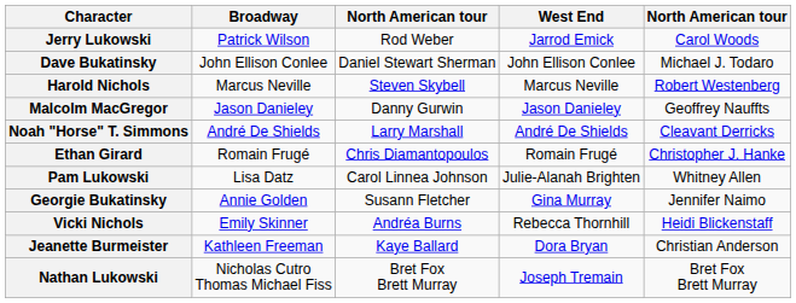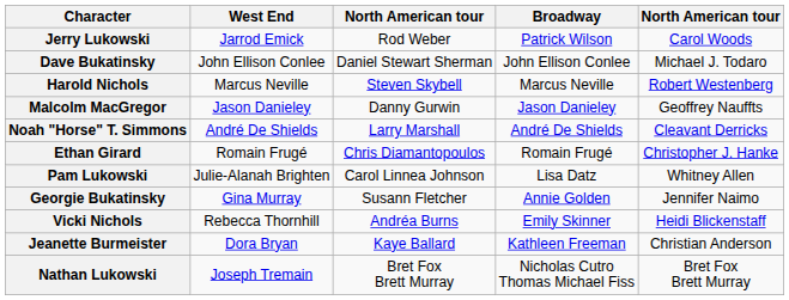columns swapped: Broadway <-> West End
